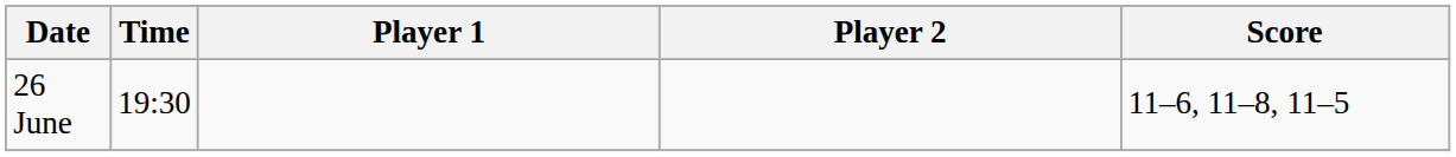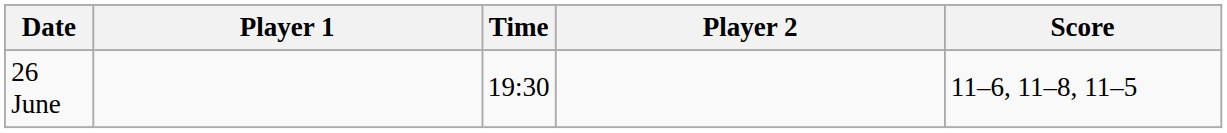columns swapped: Time <-> Player 1
